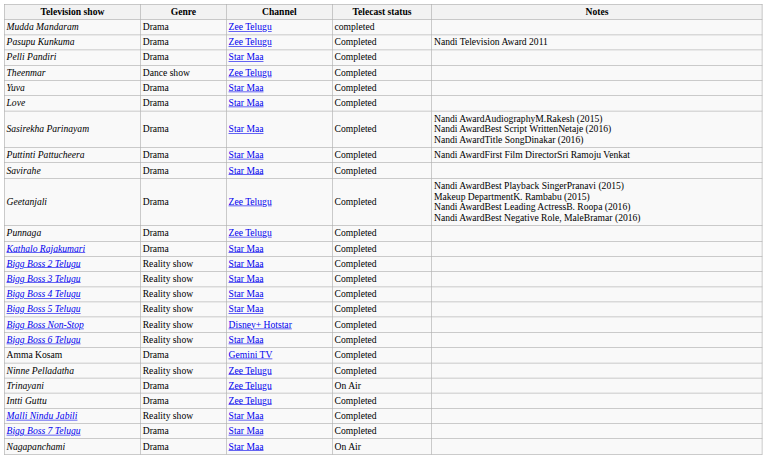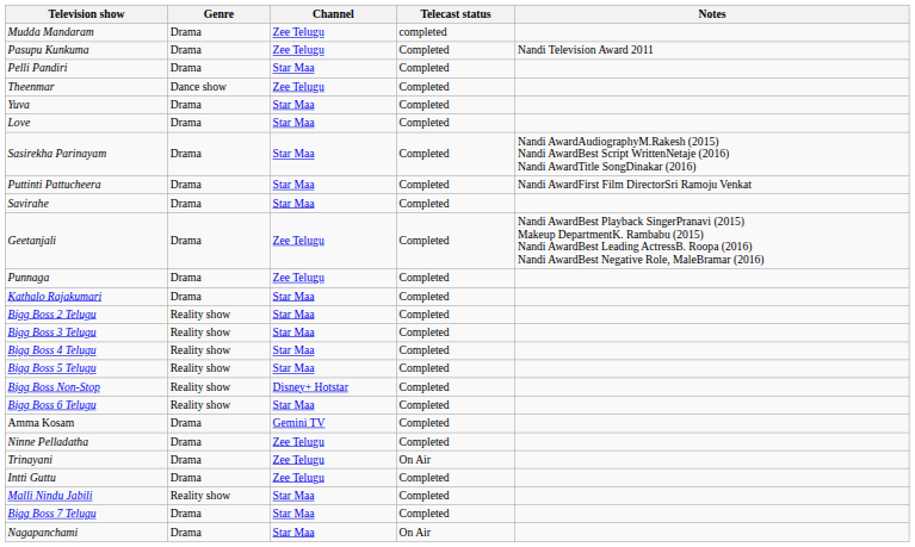Ninne Pelladatha | Genre: Reality show -> Drama
